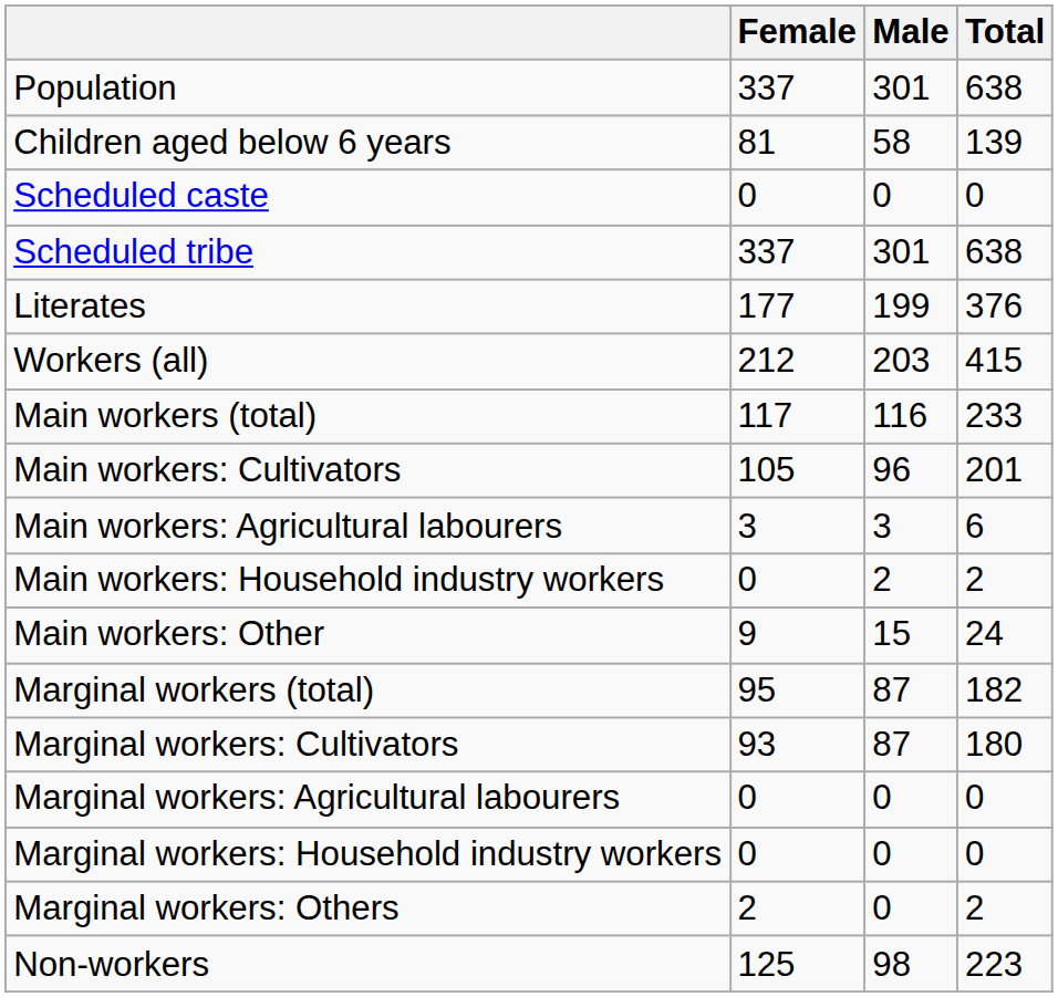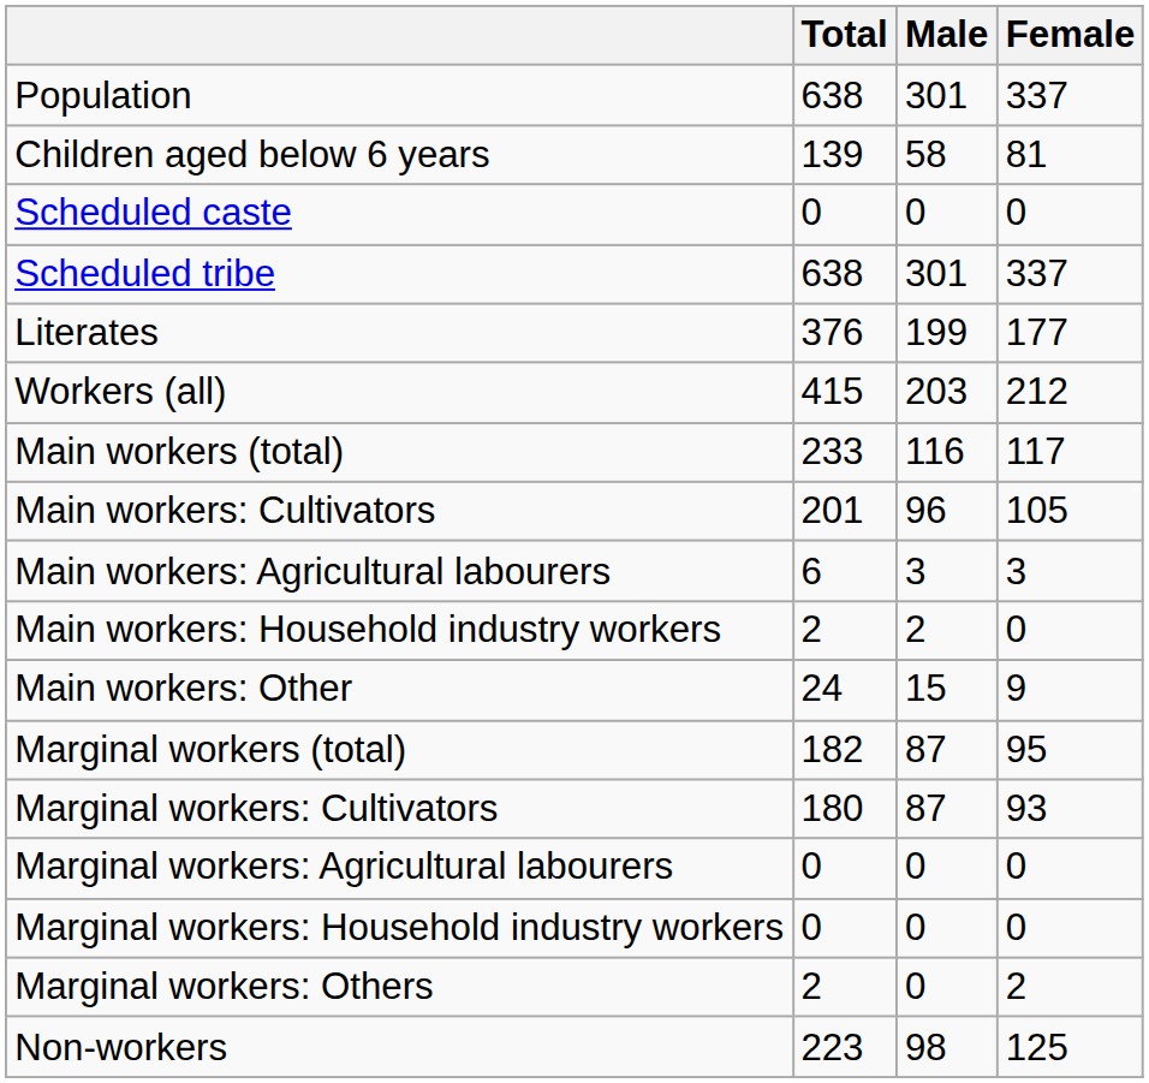columns swapped: Total <-> Female
